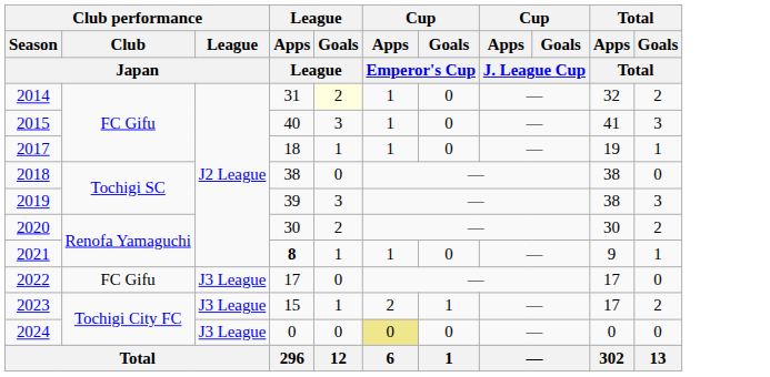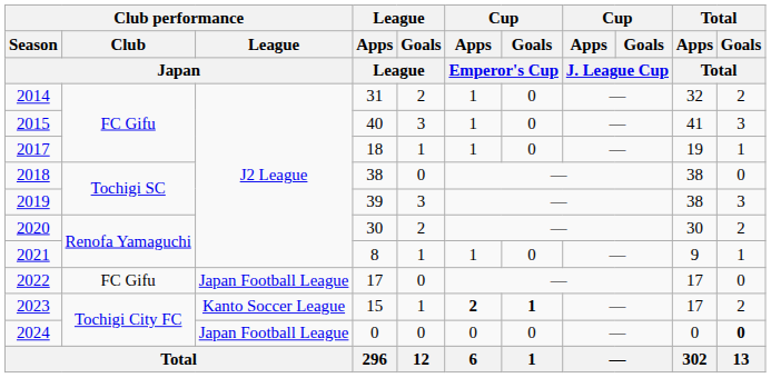2014 | League / Goals / League: lightyellow background -> no background
2021 | League / Apps / League: bold -> normal
2022 | Club performance / League / Japan: J3 League -> Japan Football League
2023 | Club performance / League / Japan: J3 League -> Kanto Soccer League
2023 | Cup / Apps / Emperor's Cup: normal -> bold
2023 | Cup / Goals / Emperor's Cup: normal -> bold
2024 | Club performance / League / Japan: J3 League -> Japan Football League
2024 | Cup / Apps / Emperor's Cup: khaki background -> no background
2024 | Total / Goals / Total: normal -> bold
